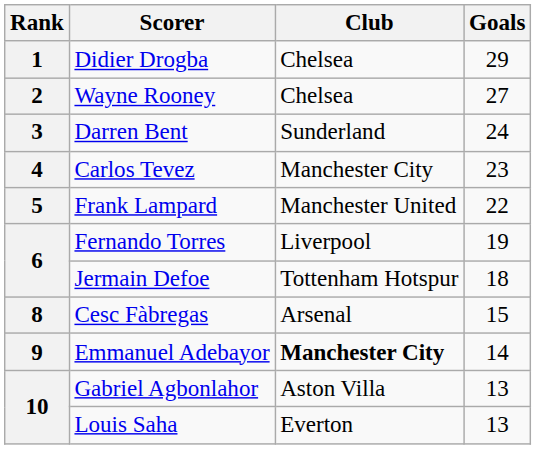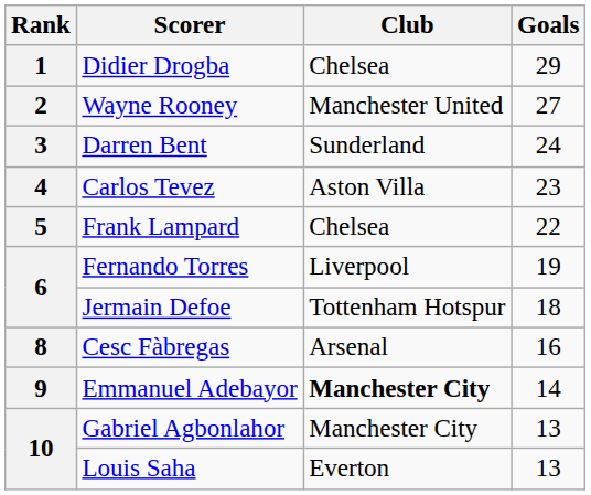Wayne Rooney | Club: Chelsea -> Manchester United
Carlos Tevez | Club: Manchester City -> Aston Villa
Frank Lampard | Club: Manchester United -> Chelsea
Cesc Fàbregas | Goals: 15 -> 16
Gabriel Agbonlahor | Club: Aston Villa -> Manchester City
